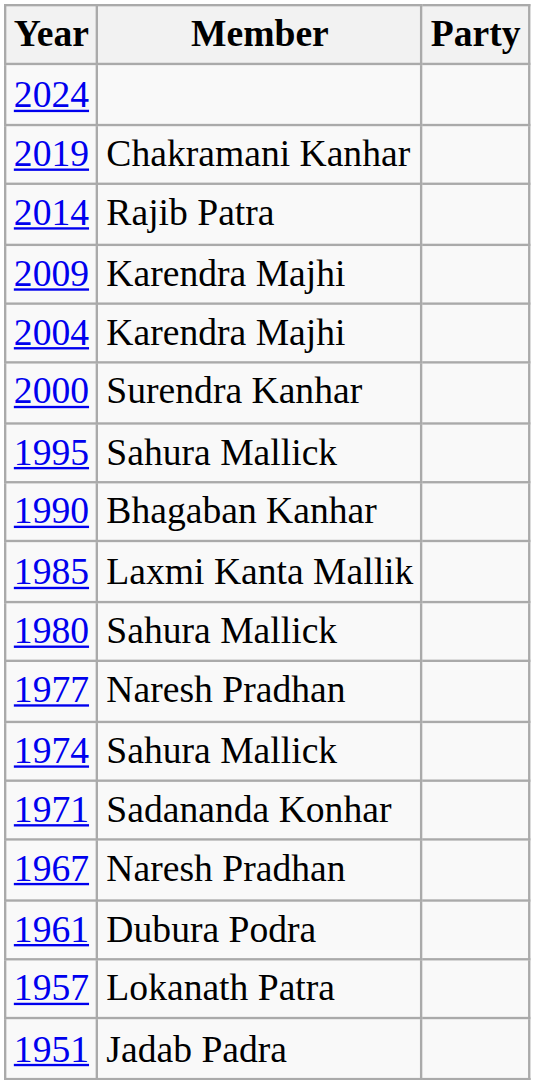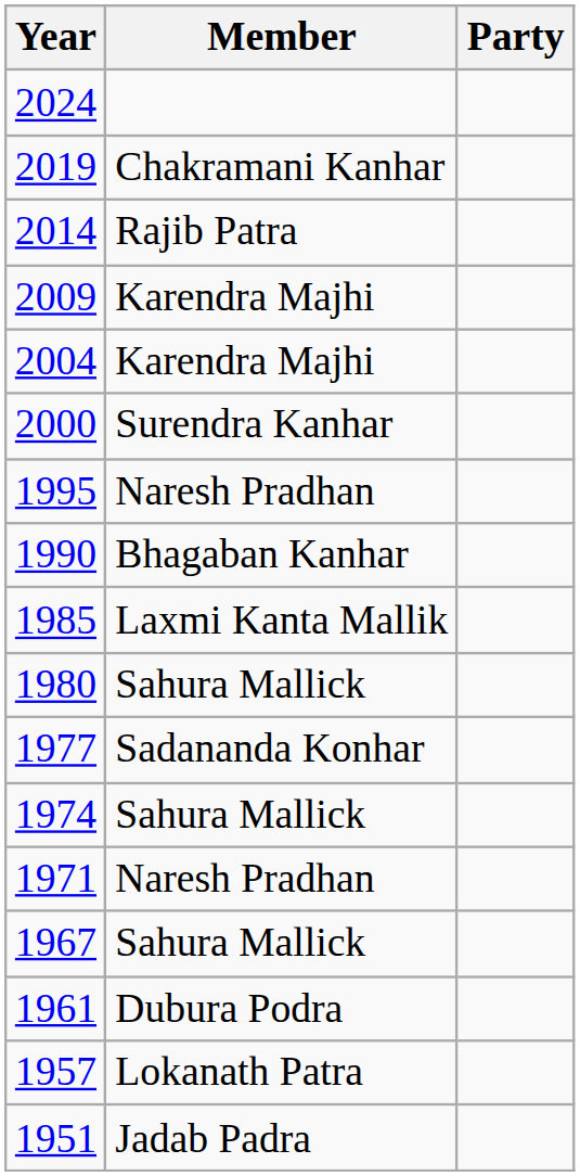1995 | Member: Sahura Mallick -> Naresh Pradhan
1977 | Member: Naresh Pradhan -> Sadananda Konhar
1971 | Member: Sadananda Konhar -> Naresh Pradhan
1967 | Member: Naresh Pradhan -> Sahura Mallick
